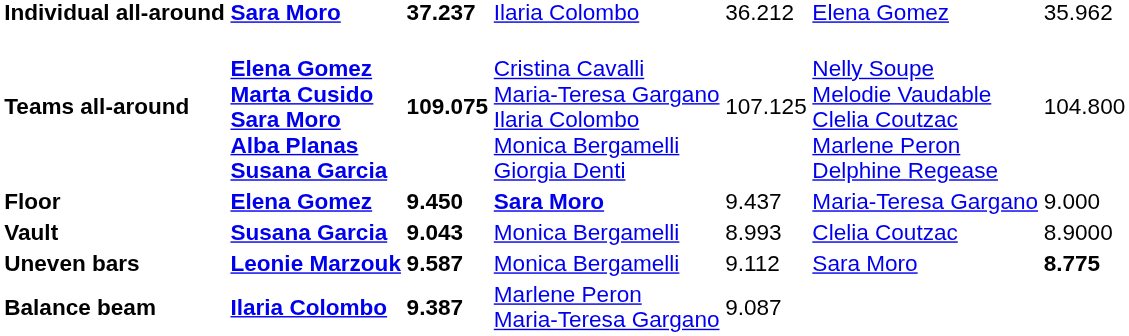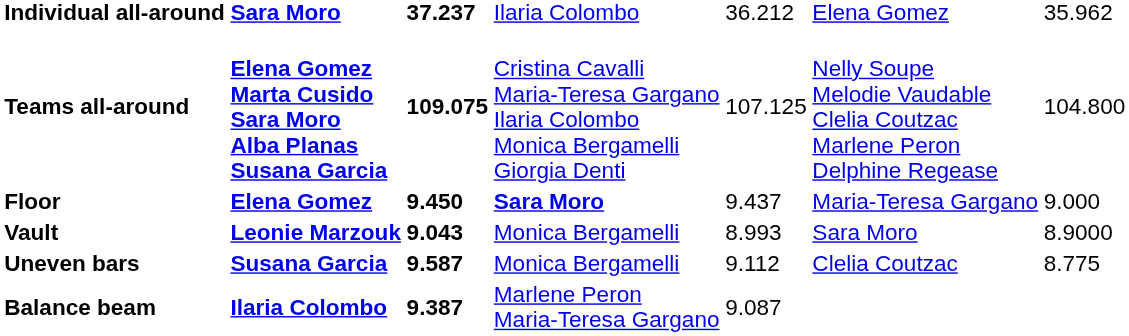Vault | column 2: Susana Garcia -> Leonie Marzouk
Vault | column 6: Clelia Coutzac -> Sara Moro
Uneven bars | column 2: Leonie Marzouk -> Susana Garcia
Uneven bars | column 6: Sara Moro -> Clelia Coutzac
Uneven bars | column 7: bold -> normal
